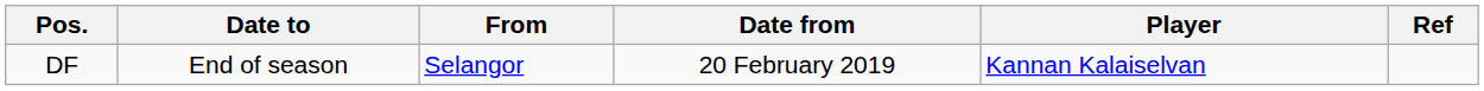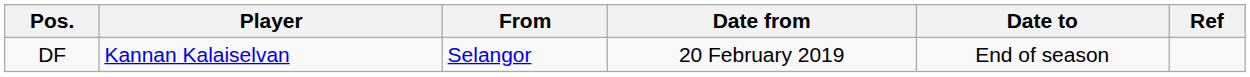columns swapped: Player <-> Date to
